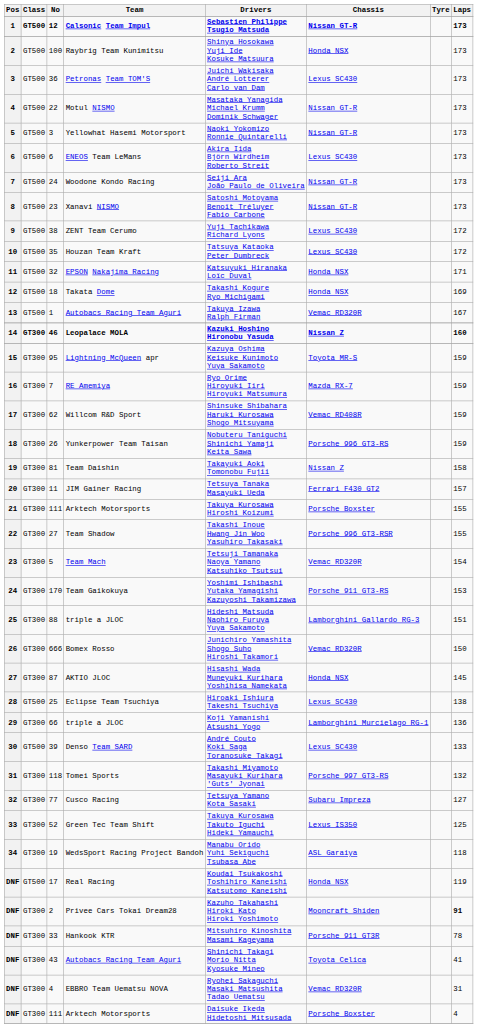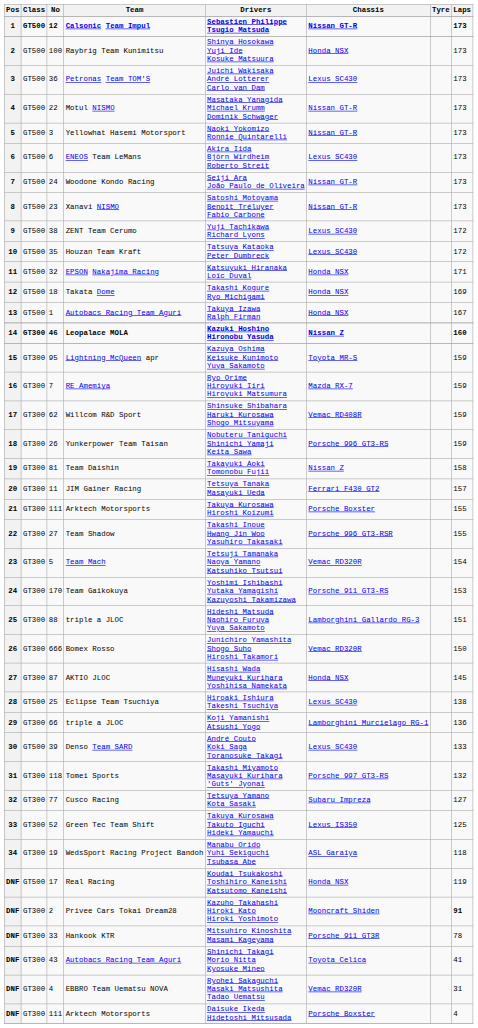13 / Autobacs Racing Team Aguri | Chassis: Vemac RD320R -> Honda NSX
